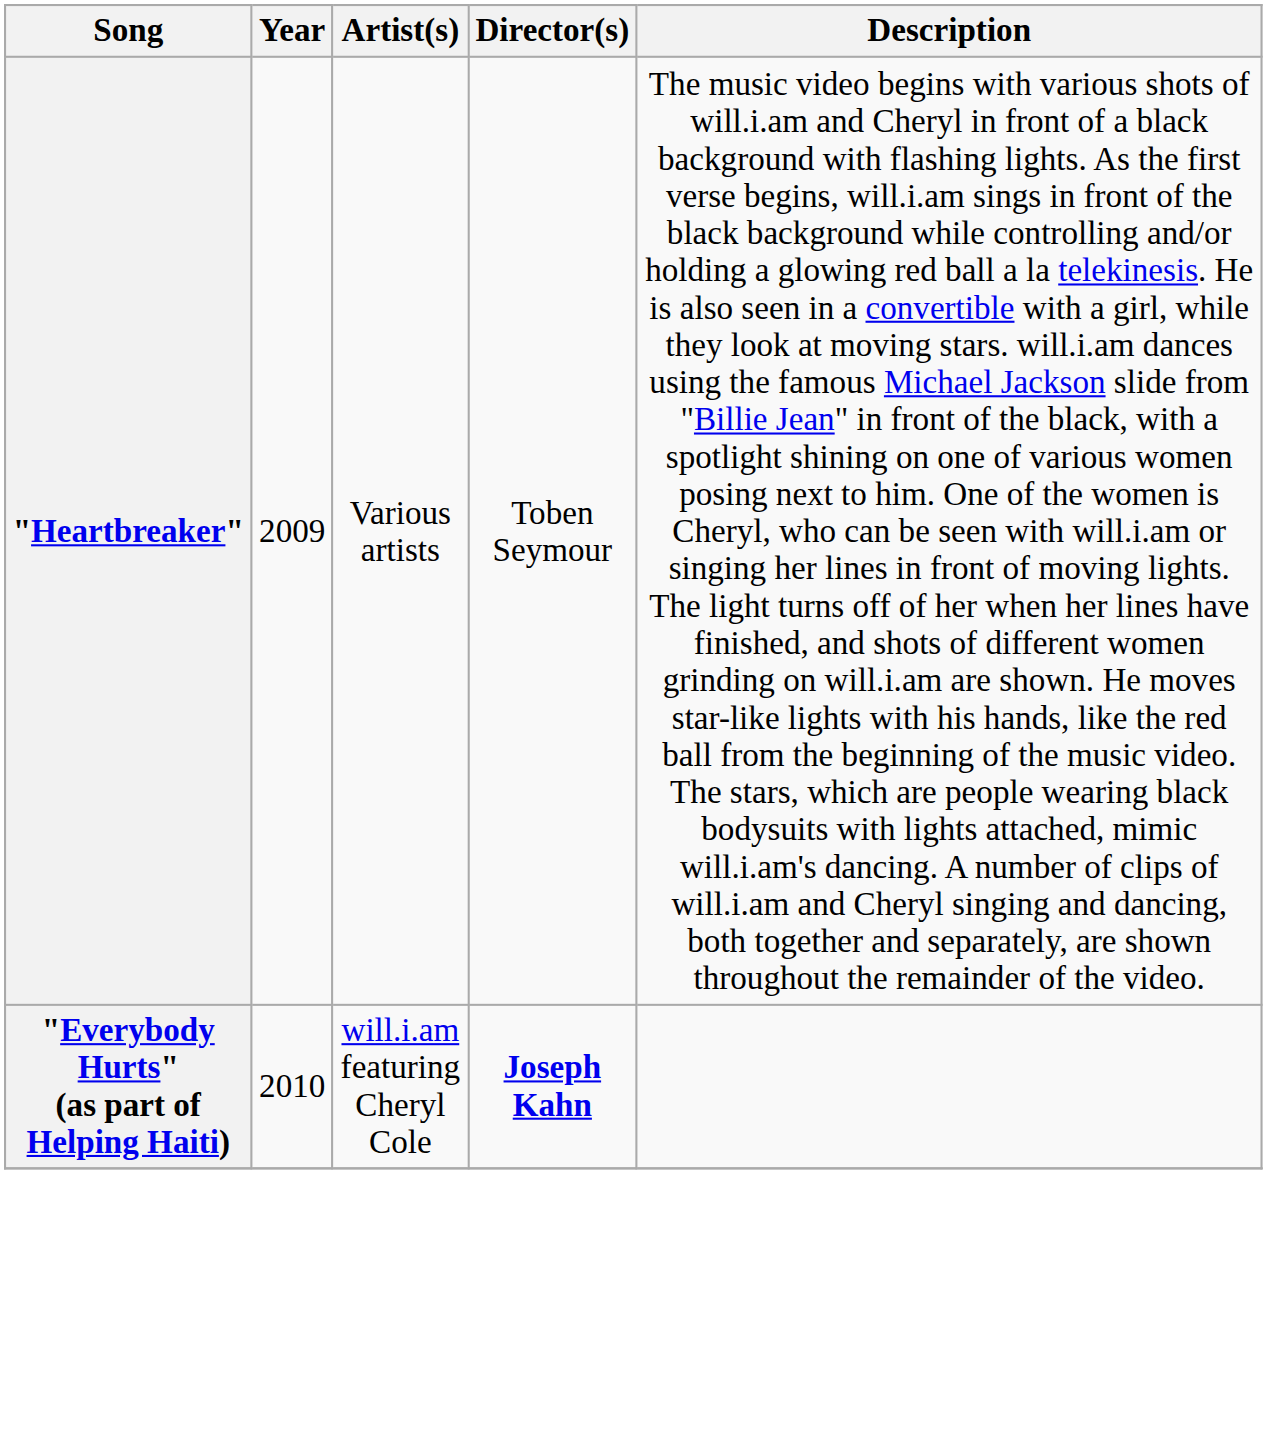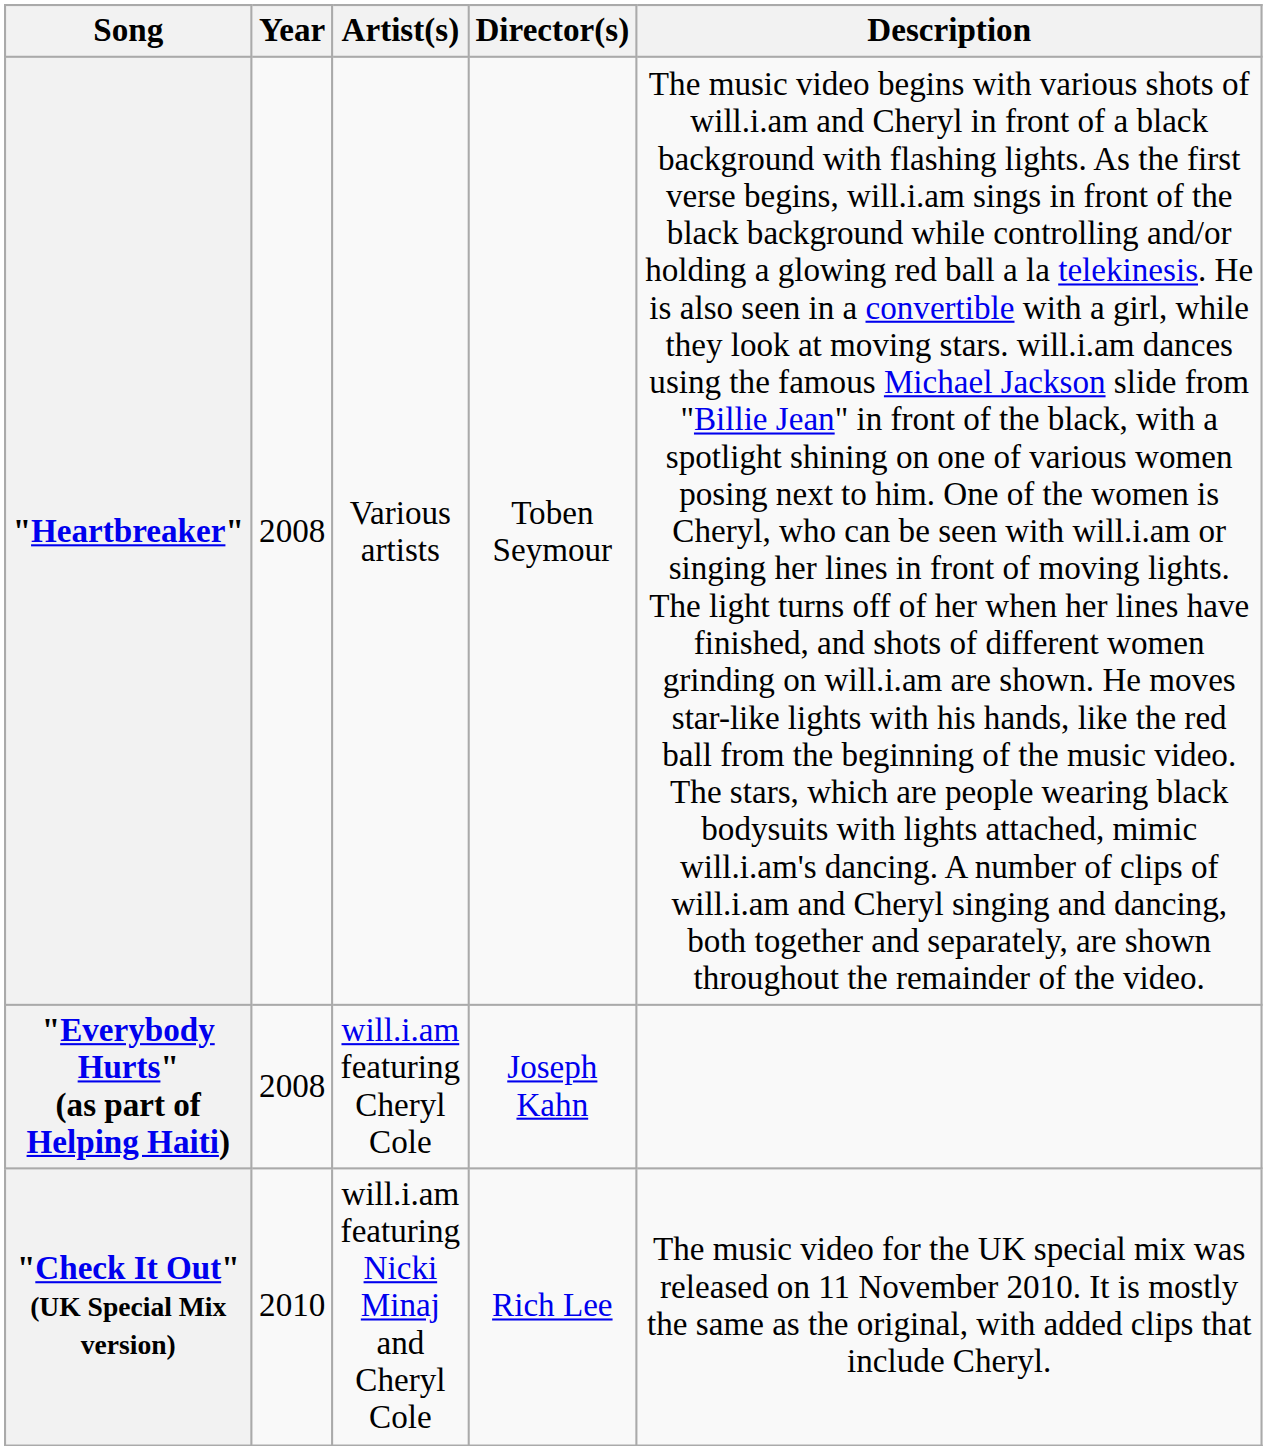"Heartbreaker" | Year: 2009 -> 2008
"Everybody Hurts" (as part of Helping Haiti) | Year: 2010 -> 2008
"Everybody Hurts" (as part of Helping Haiti) | Director(s): bold -> normal
+ row: "Check It Out" (UK Special Mix version) | 2010 | will.i.am featuring Nicki Minaj and Cheryl Cole | Rich Lee | The music video for the UK special mix was released on 11 November 2010. It is mostly the same as the original, with added clips that include Cheryl.
